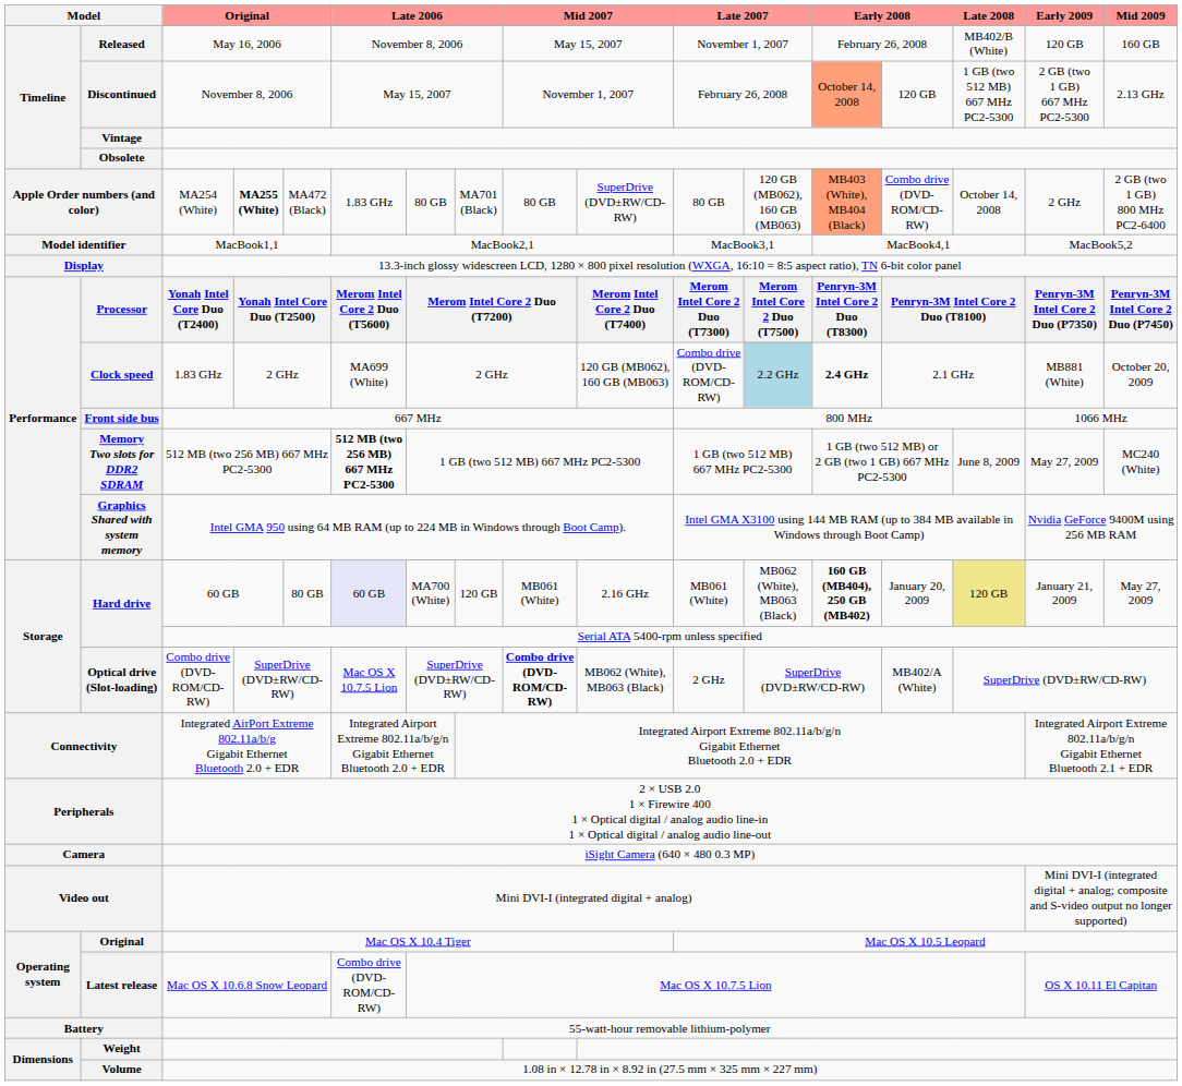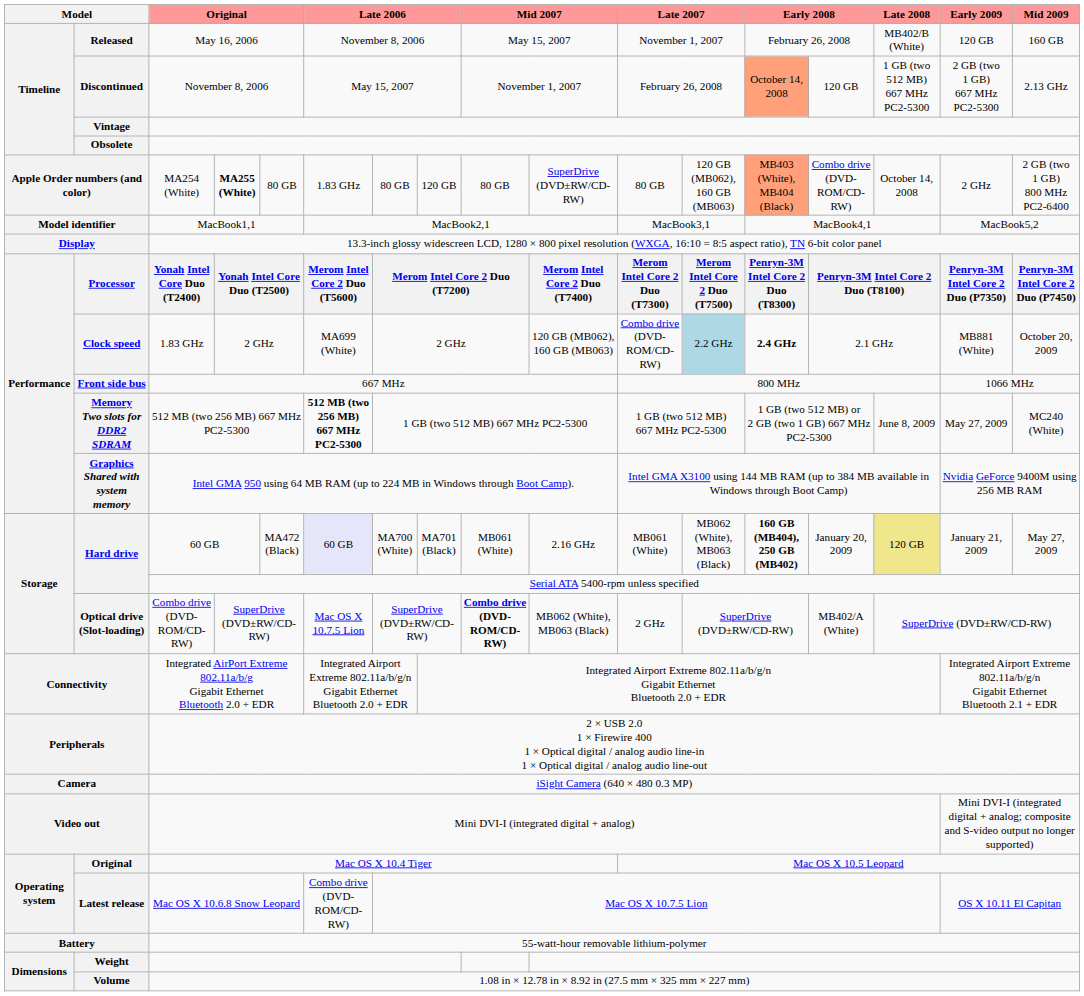Apple Order numbers (and color) | column 5: MA472 (Black) -> 80 GB
Apple Order numbers (and color) | column 8: MA701 (Black) -> 120 GB
Hard drive / 60 GB | column 5: 80 GB -> MA472 (Black)
Hard drive / 60 GB | column 8: 120 GB -> MA701 (Black)
